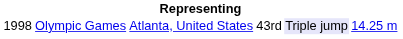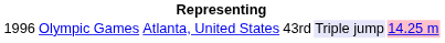Olympic Games | column 1: 1998 -> 1996
Olympic Games | column 6: no background -> pink background
